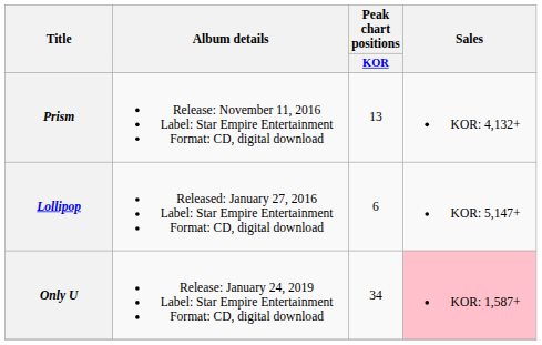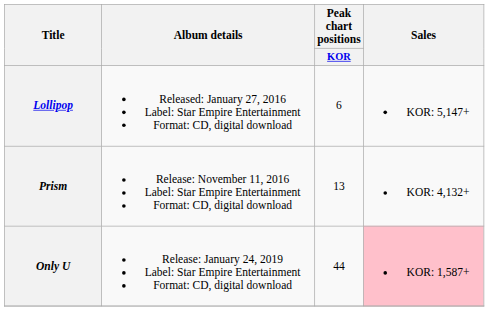rows swapped: Lollipop <-> Prism
Only U | Peak chart positions / KOR: 34 -> 44
